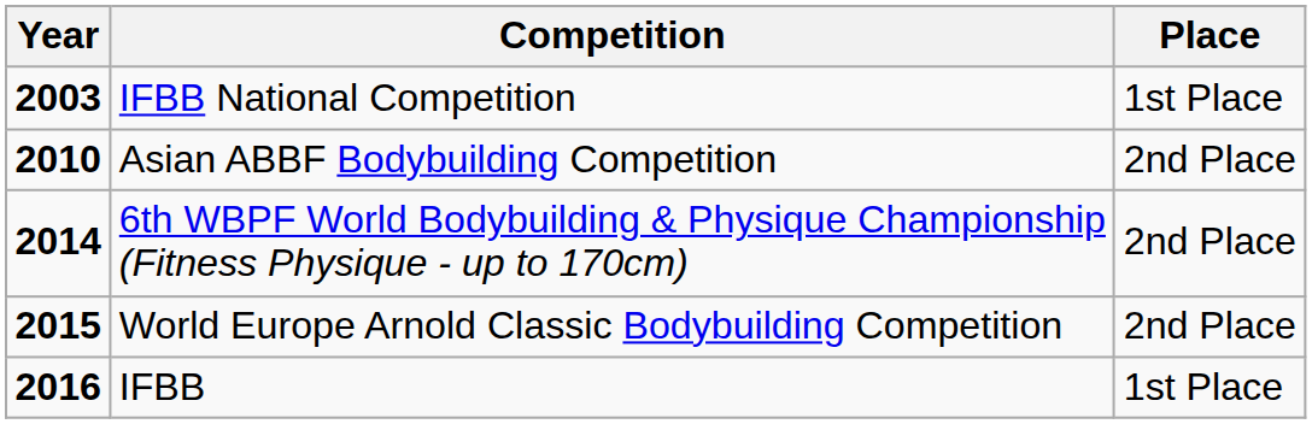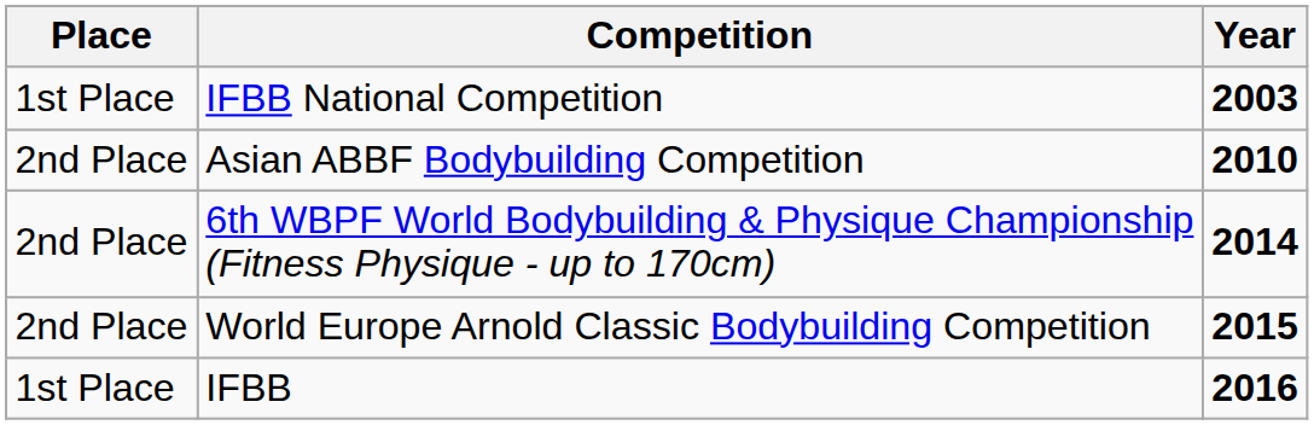columns swapped: Year <-> Place
